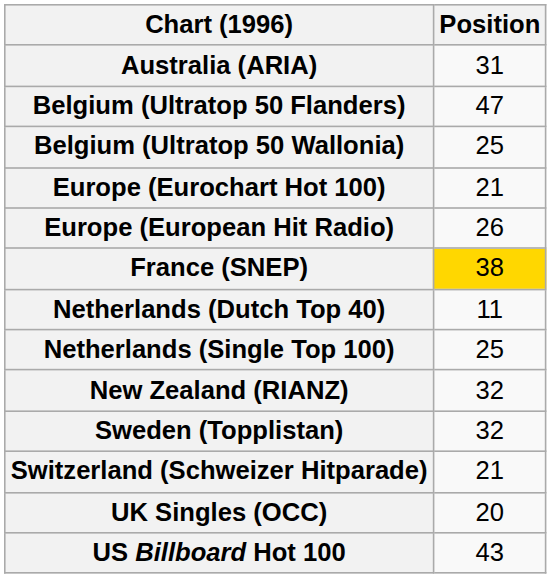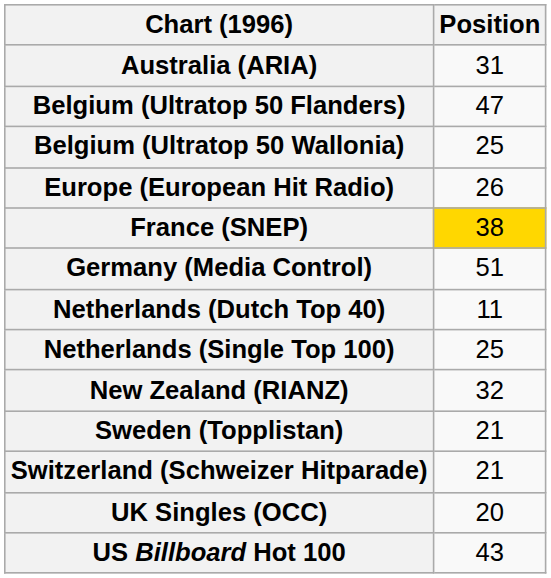- row: Europe (Eurochart Hot 100) | 21
+ row: Germany (Media Control) | 51
Sweden (Topplistan) | Position: 32 -> 21
